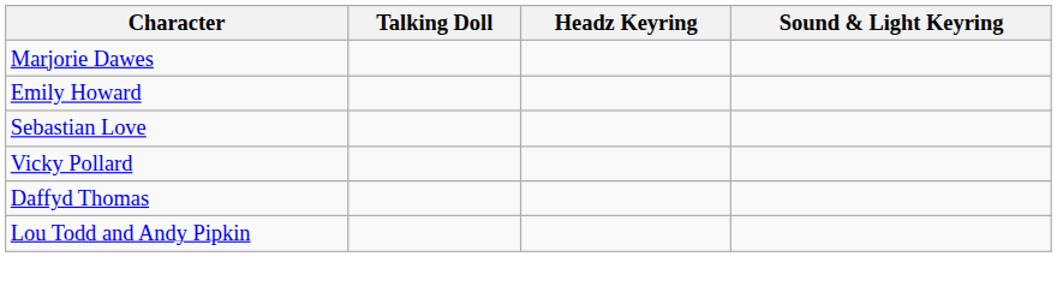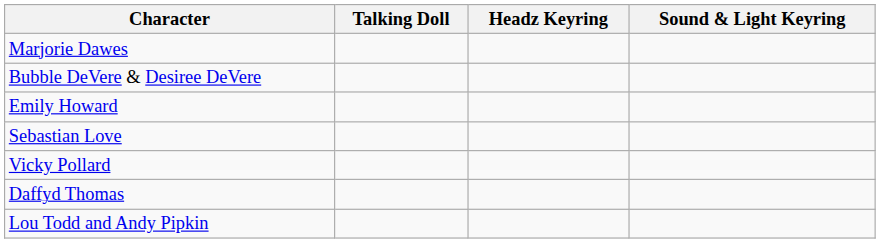+ row: Bubble DeVere & Desiree DeVere
